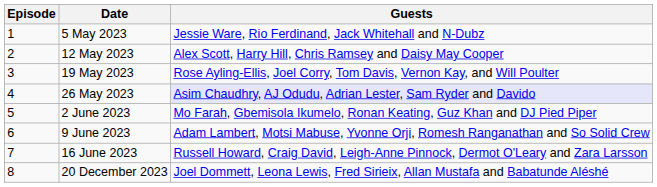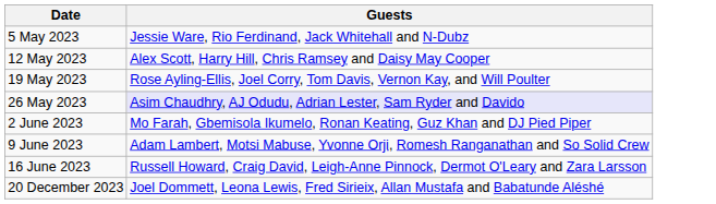- column: Episode | 1 | 2 | 3 | 4 | 5 | 6 | 7 | 8
